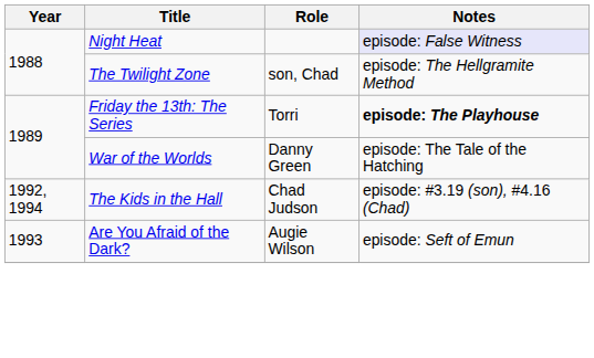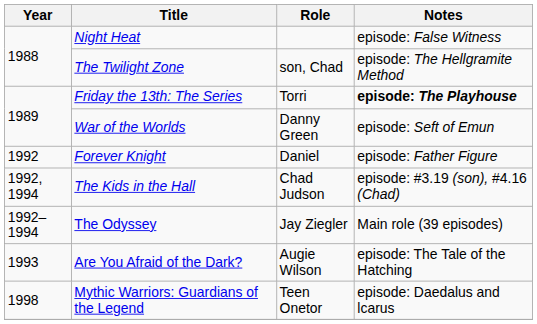Night Heat | Notes: lavender background -> no background
War of the Worlds | Notes: episode: The Tale of the Hatching -> episode: Seft of Emun
+ row: 1992 | Forever Knight | Daniel | episode: Father Figure
+ row: 1992–1994 | The Odyssey | Jay Ziegler | Main role (39 episodes)
Are You Afraid of the Dark? | Notes: episode: Seft of Emun -> episode: The Tale of the Hatching
+ row: 1998 | Mythic Warriors: Guardians of the Legend | Teen Onetor | episode: Daedalus and lcarus
